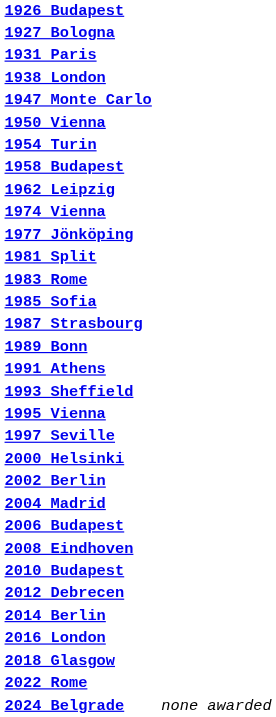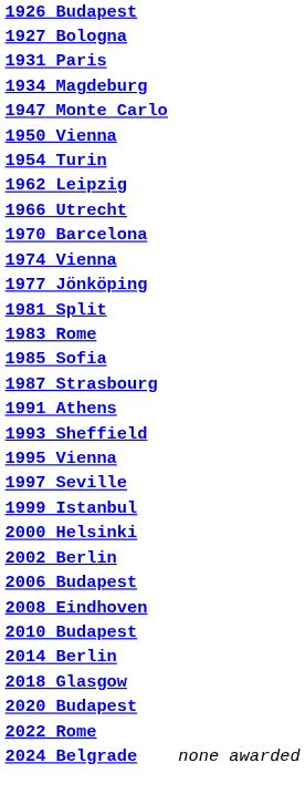+ row: 1934 Magdeburg
- row: 1938 London
- row: 1958 Budapest
+ row: 1966 Utrecht
+ row: 1970 Barcelona
- row: 1989 Bonn
+ row: 1999 Istanbul
- row: 2004 Madrid
- row: 2012 Debrecen
- row: 2016 London
+ row: 2020 Budapest
